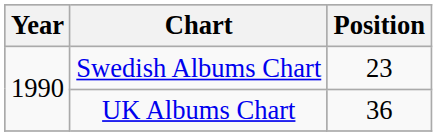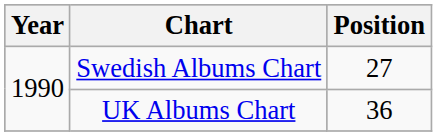Swedish Albums Chart | Position: 23 -> 27
